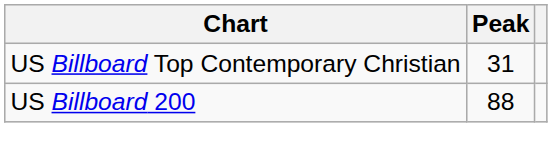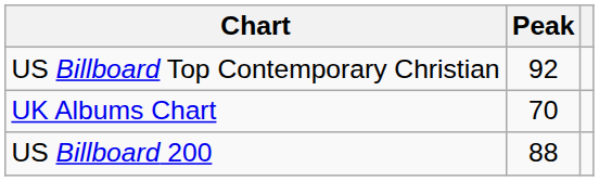US Billboard Top Contemporary Christian | Peak: 31 -> 92
+ row: UK Albums Chart | 70
